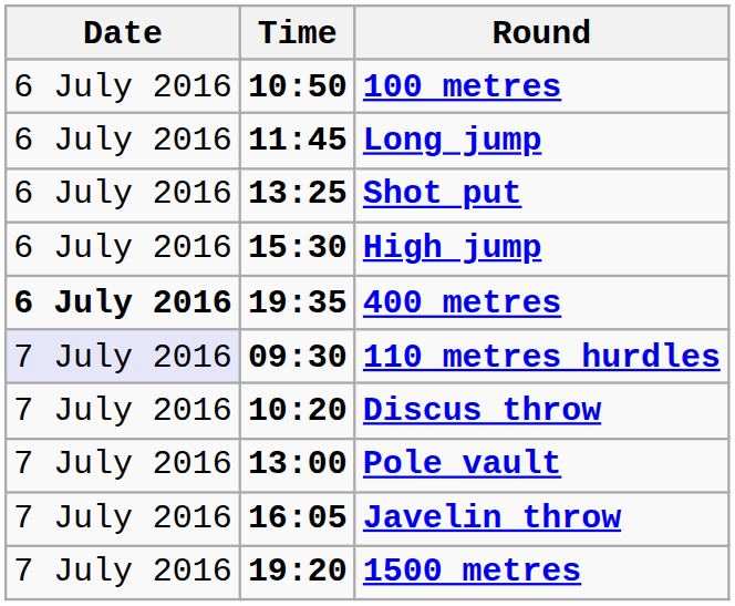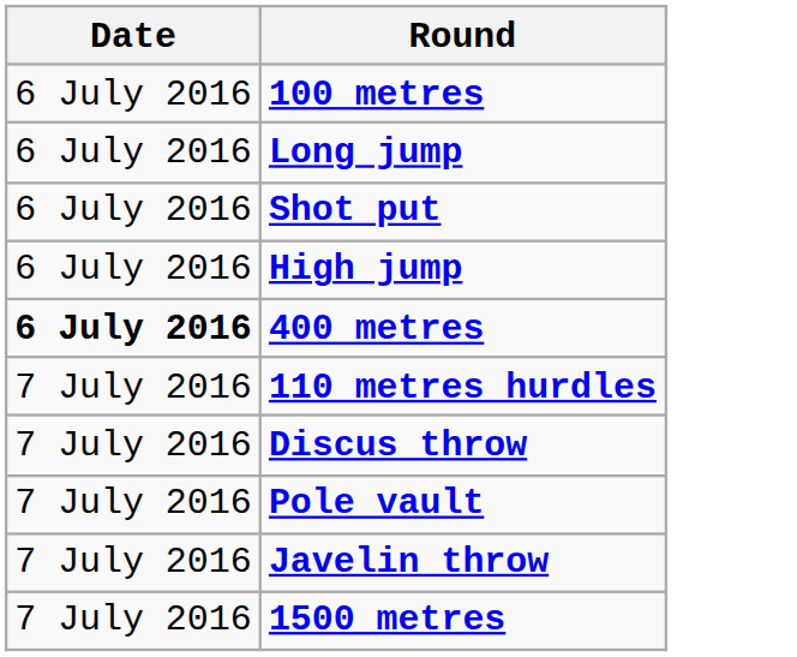- column: Time | 10:50 | 11:45 | 13:25 | 15:30 | 19:35 | 09:30 | 10:20 | 13:00 | 16:05 | 19:20
110 metres hurdles | Date: lavender background -> no background
